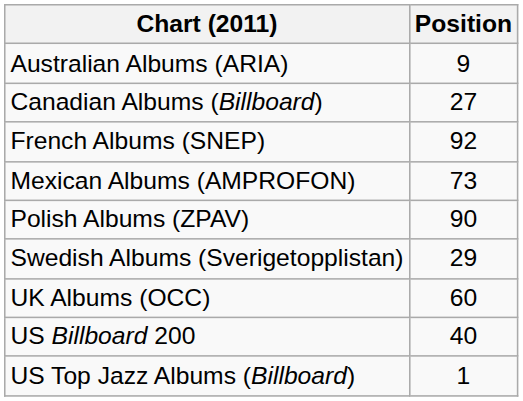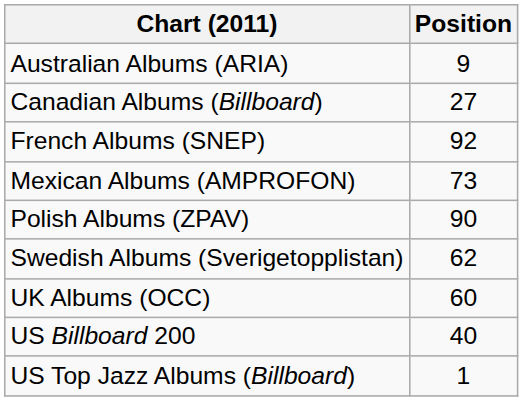Swedish Albums (Sverigetopplistan) | Position: 29 -> 62
